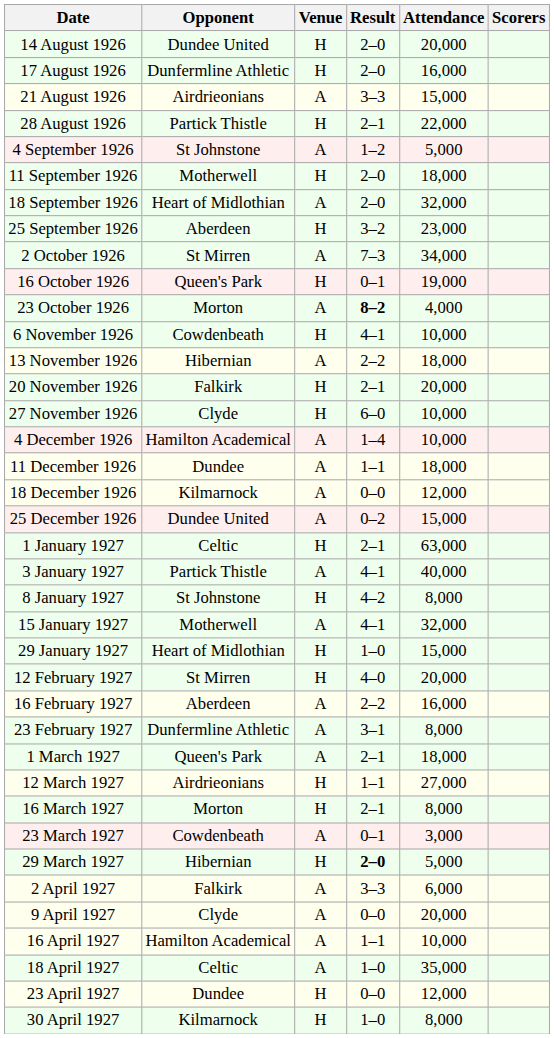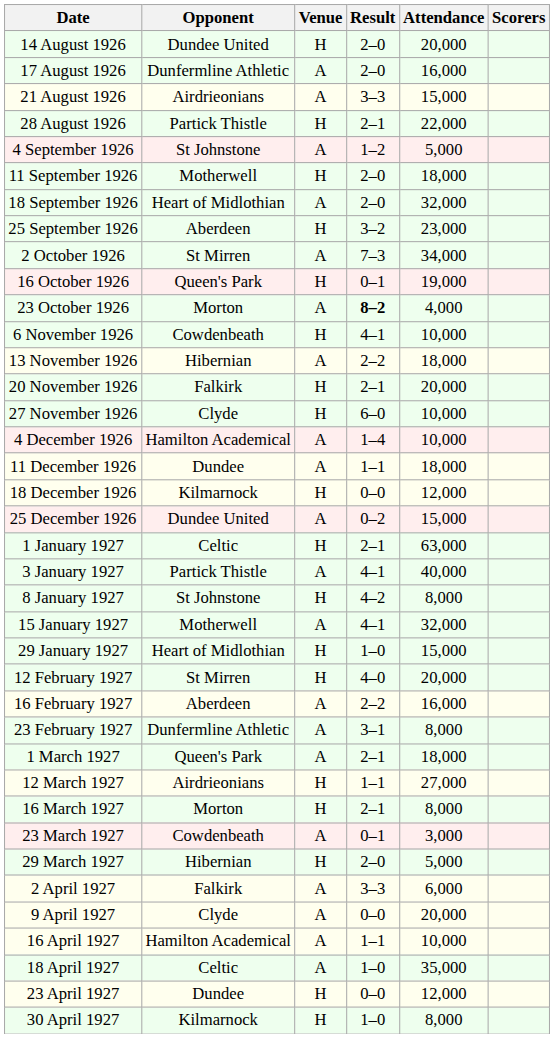17 August 1926 | Venue: H -> A
18 December 1926 | Venue: A -> H
29 March 1927 | Result: bold -> normal
